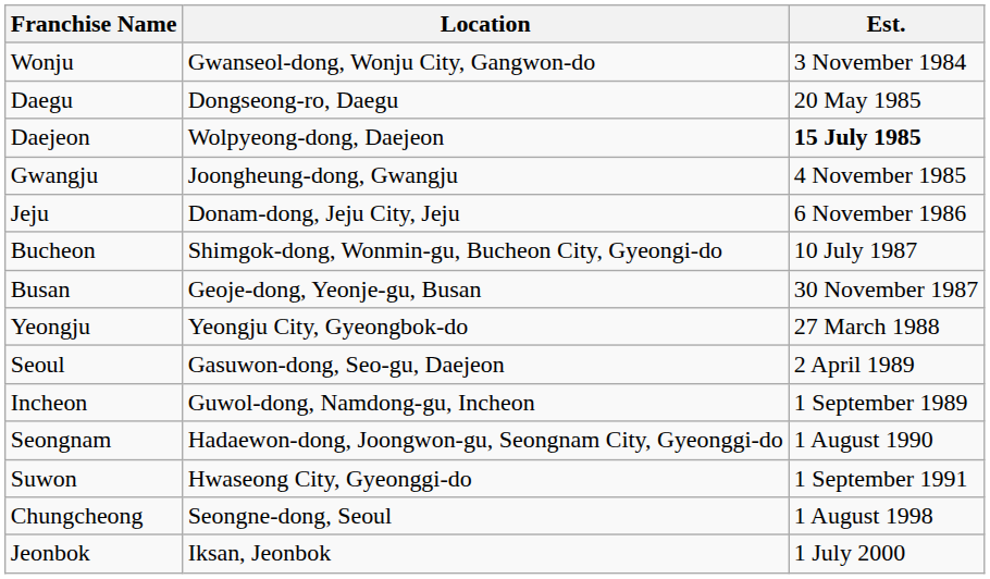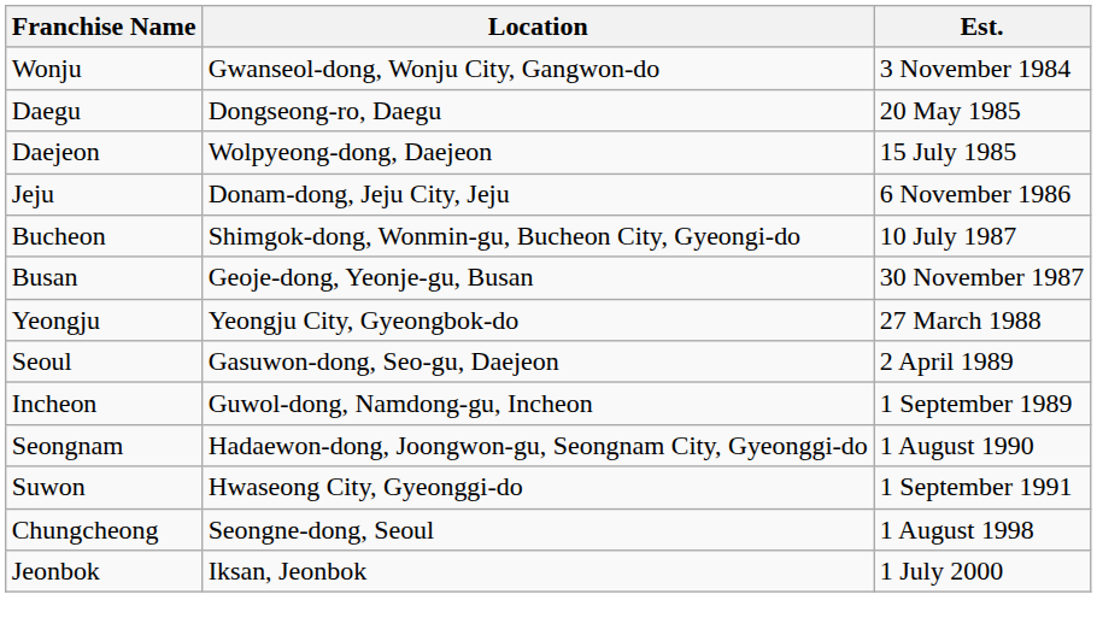Daejeon | Est.: bold -> normal
- row: Gwangju | Joongheung-dong, Gwangju | 4 November 1985
